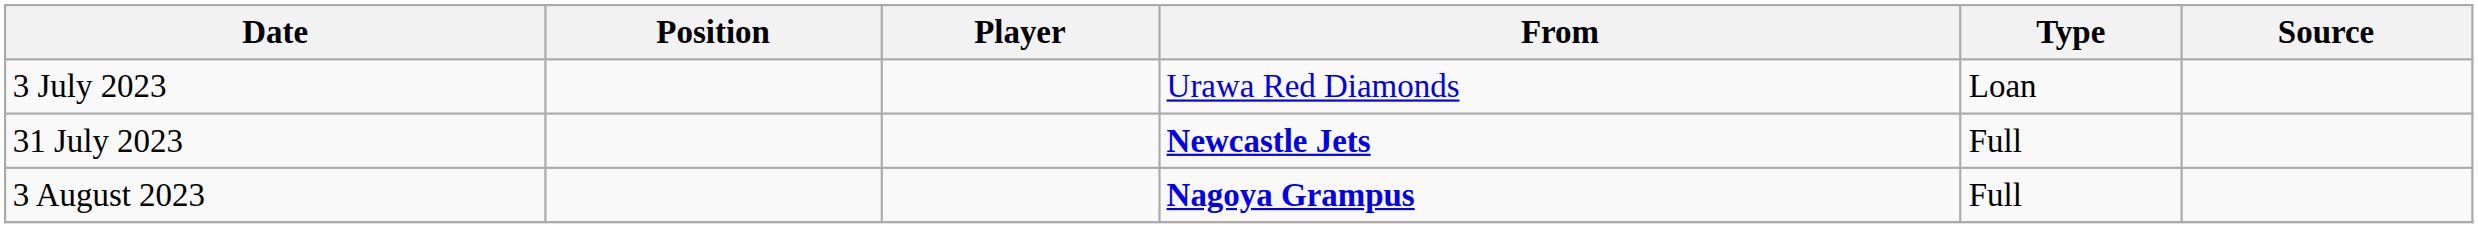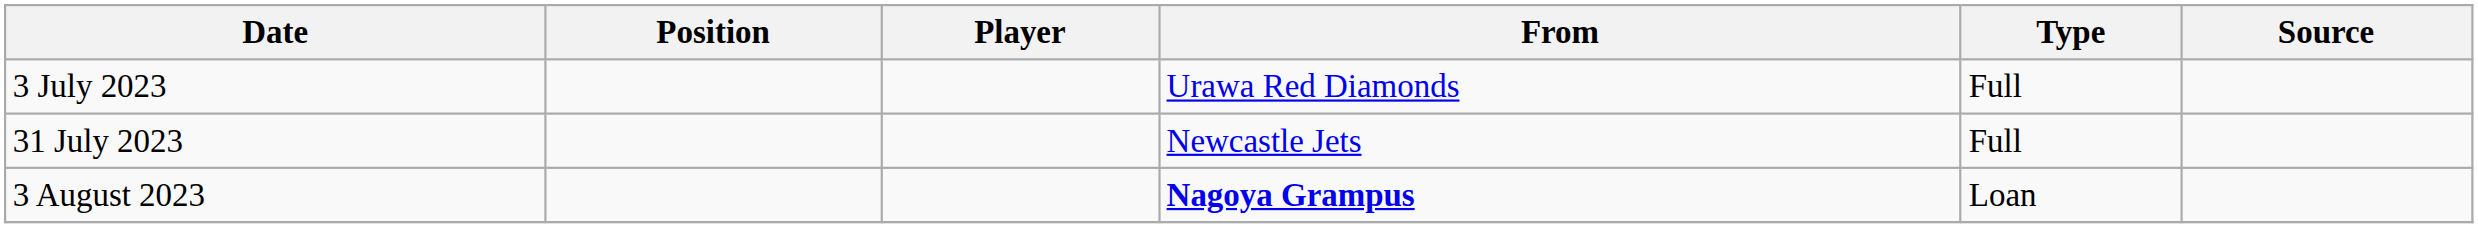3 July 2023 | Type: Loan -> Full
31 July 2023 | From: bold -> normal
3 August 2023 | Type: Full -> Loan
